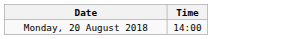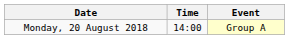+ column: Event | Group A
